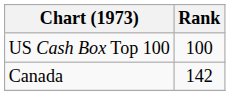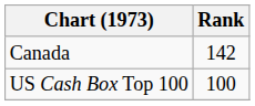rows swapped: Canada <-> US Cash Box Top 100
